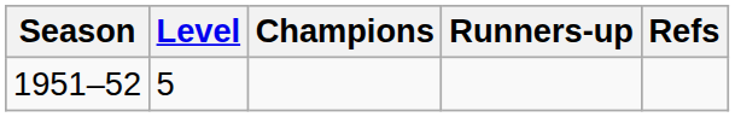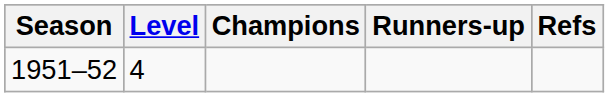1951–52 | Level: 5 -> 4
